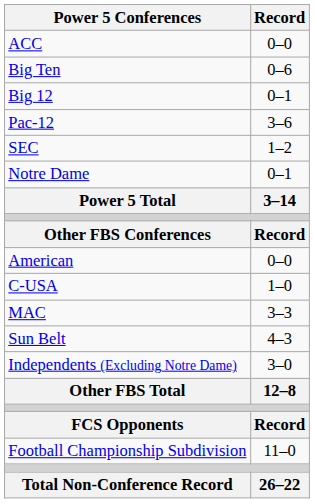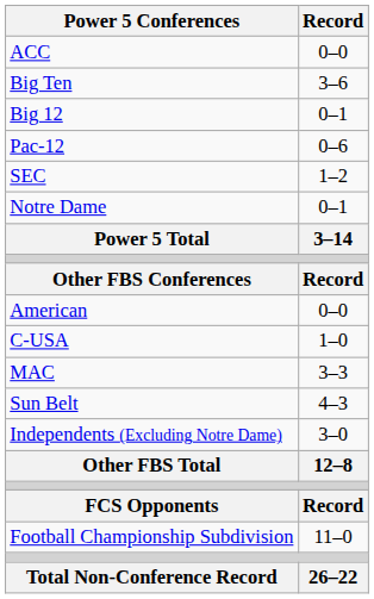Big Ten | Record: 0–6 -> 3–6
Pac-12 | Record: 3–6 -> 0–6
